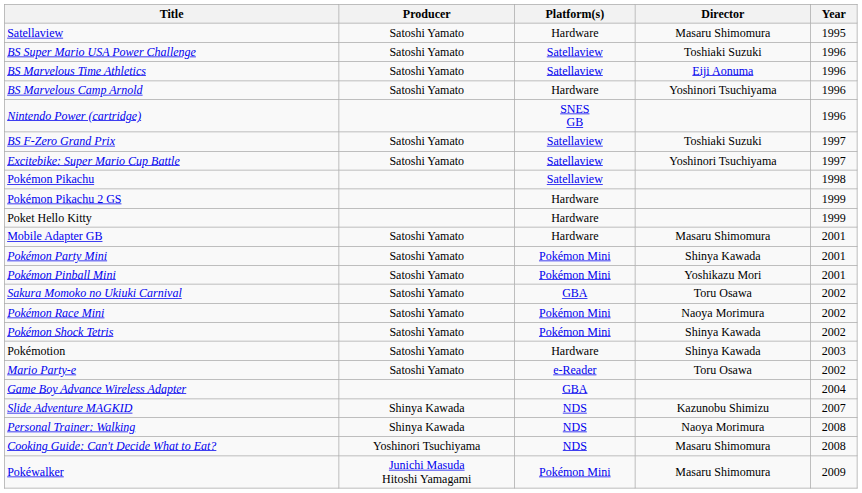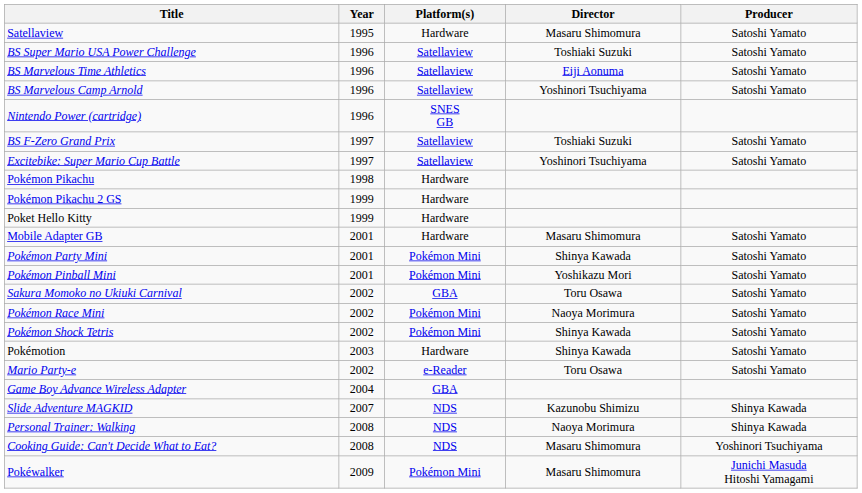columns swapped: Year <-> Producer
BS Marvelous Camp Arnold | Platform(s): Hardware -> Satellaview
Pokémon Pikachu | Platform(s): Satellaview -> Hardware
